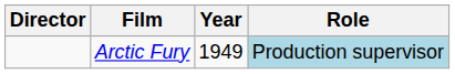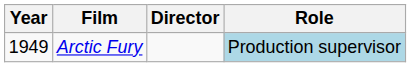columns swapped: Year <-> Director
